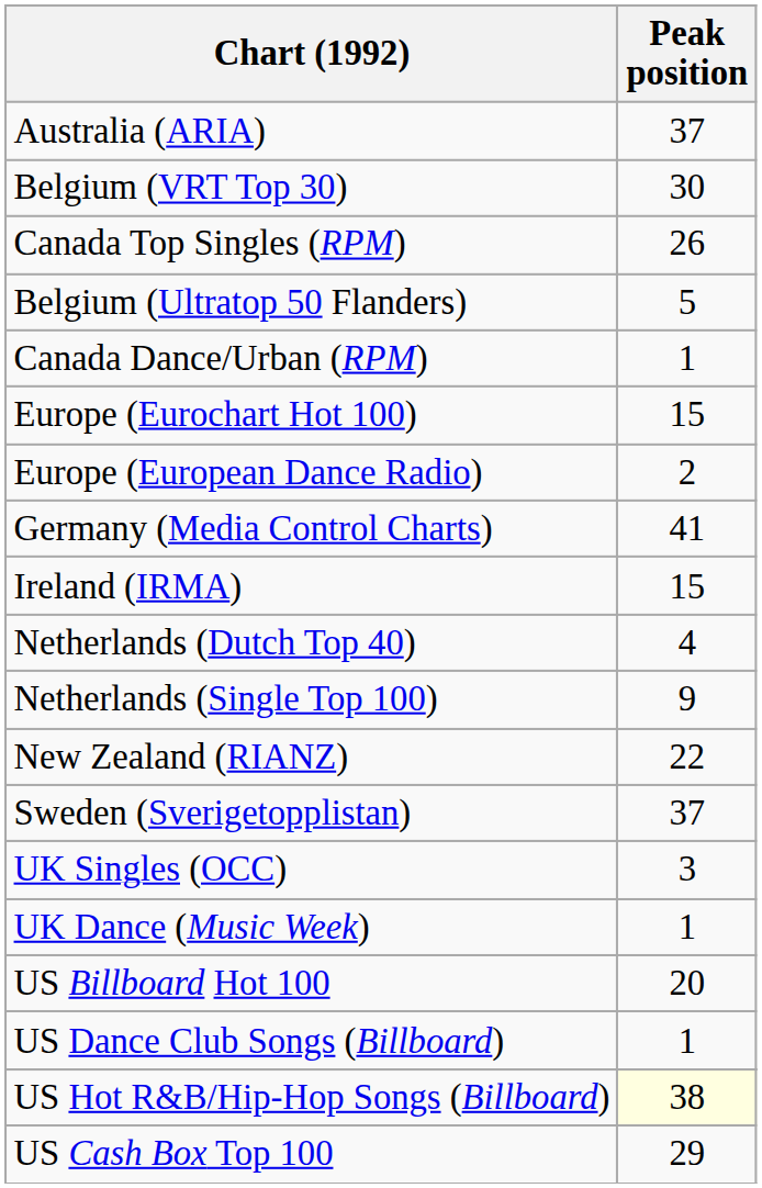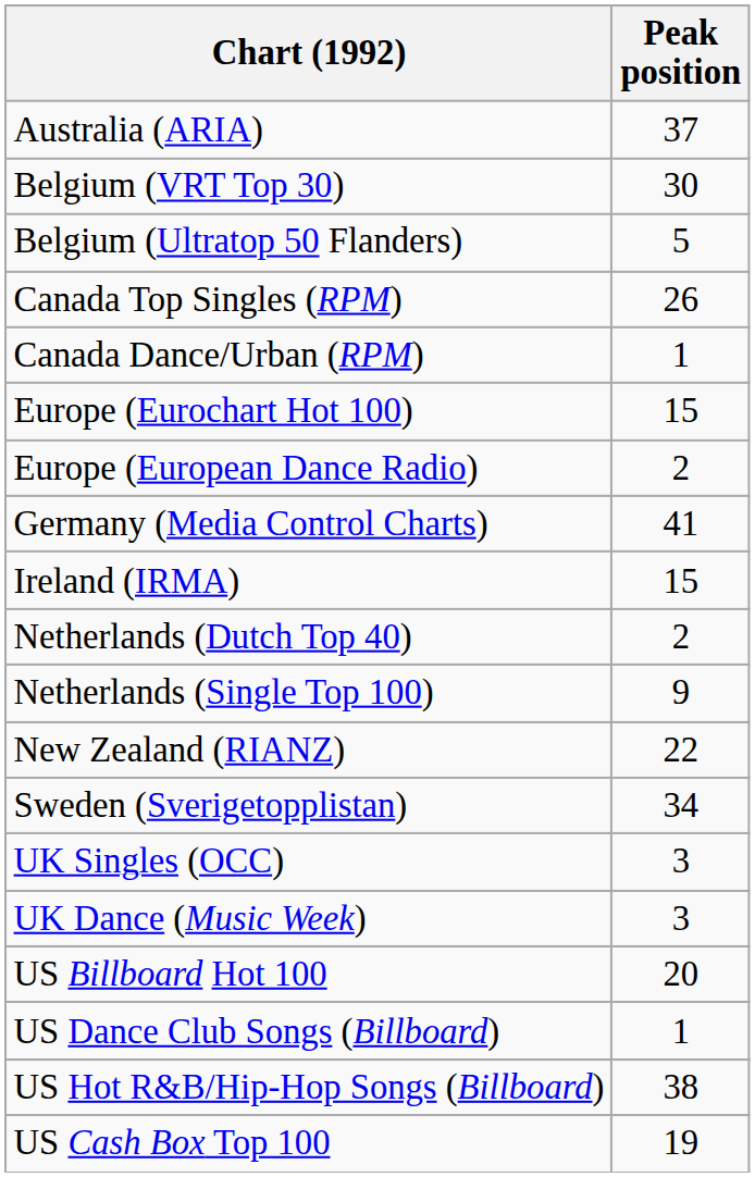rows swapped: Belgium (Ultratop 50 Flanders) <-> Canada Top Singles (RPM)
Netherlands (Dutch Top 40) | Peak position: 4 -> 2
Sweden (Sverigetopplistan) | Peak position: 37 -> 34
UK Dance (Music Week) | Peak position: 1 -> 3
US Hot R&B/Hip-Hop Songs (Billboard) | Peak position: lightyellow background -> no background
US Cash Box Top 100 | Peak position: 29 -> 19
